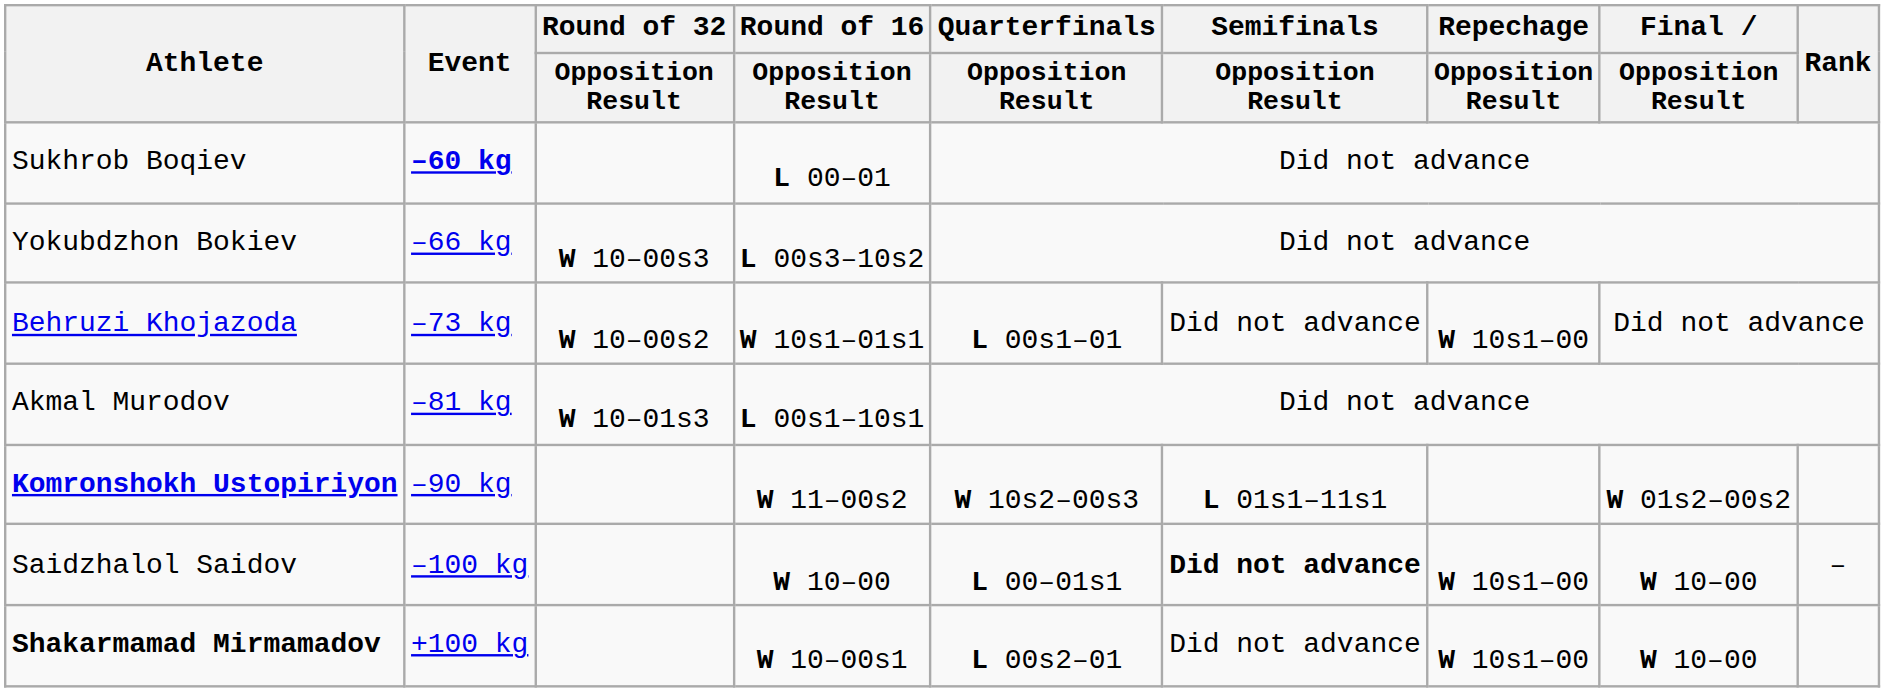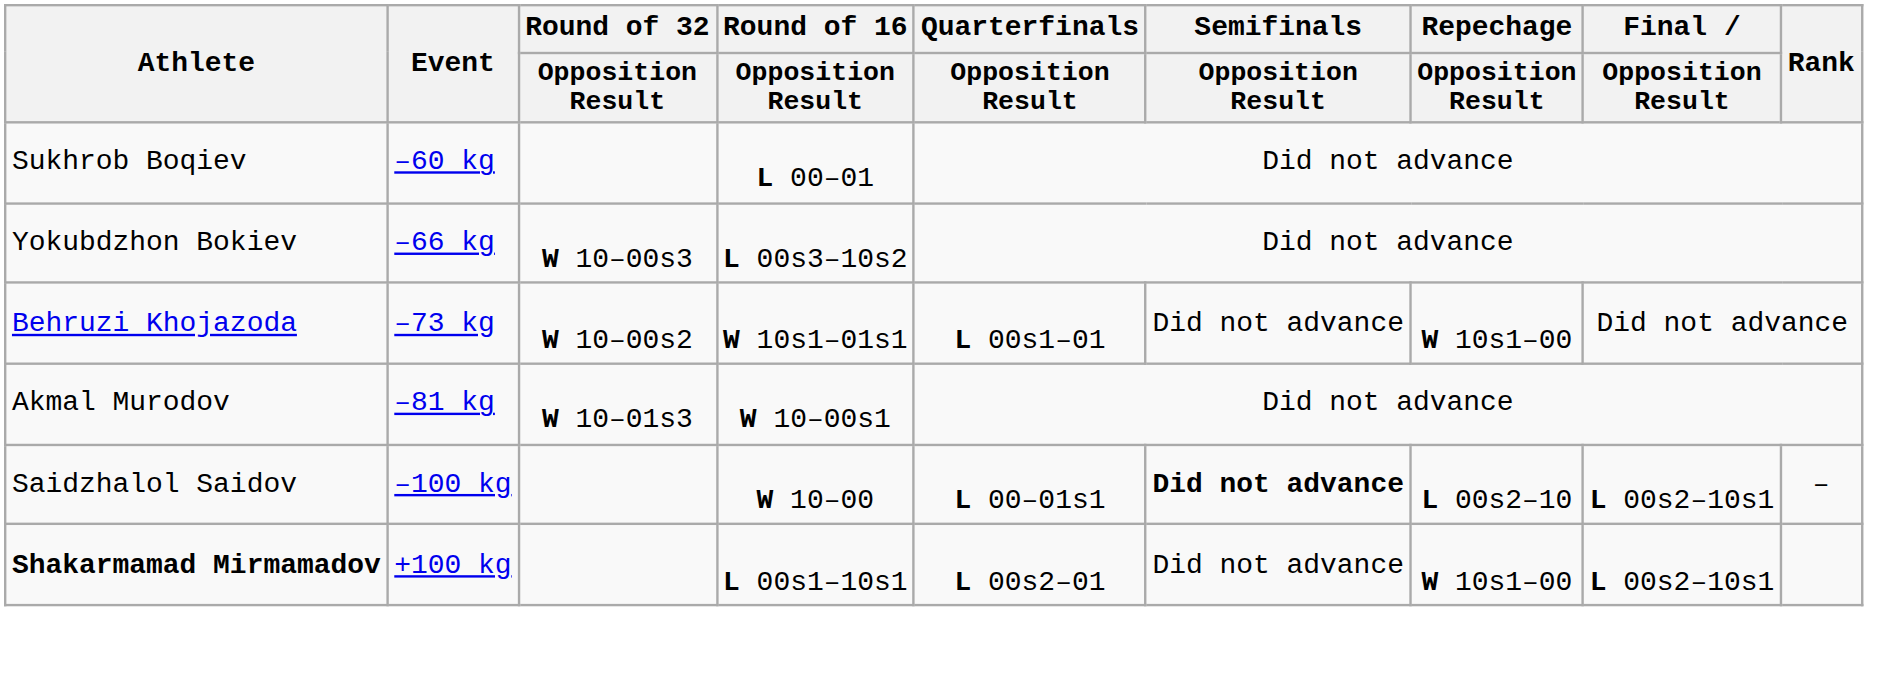Sukhrob Boqiev | Event: bold -> normal
Akmal Murodov | Round of 16 / Opposition Result: L 00s1–10s1 -> W 10–00s1
- row: Komronshokh Ustopiriyon | –90 kg | W 11–00s2 | W 10s2–00s3 | L 01s1–11s1 | W 01s2–00s2
Saidzhalol Saidov | Repechage / Opposition Result: W 10s1–00 -> L 00s2–10
Saidzhalol Saidov | Final / Opposition Result: W 10–00 -> L 00s2–10s1
Shakarmamad Mirmamadov | Round of 16 / Opposition Result: W 10–00s1 -> L 00s1–10s1
Shakarmamad Mirmamadov | Final / Opposition Result: W 10–00 -> L 00s2–10s1
